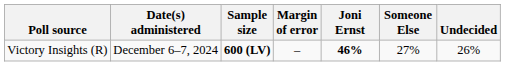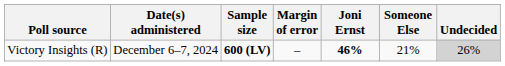Victory Insights (R) | Someone Else: 27% -> 21%
Victory Insights (R) | Undecided: no background -> lightgrey background
